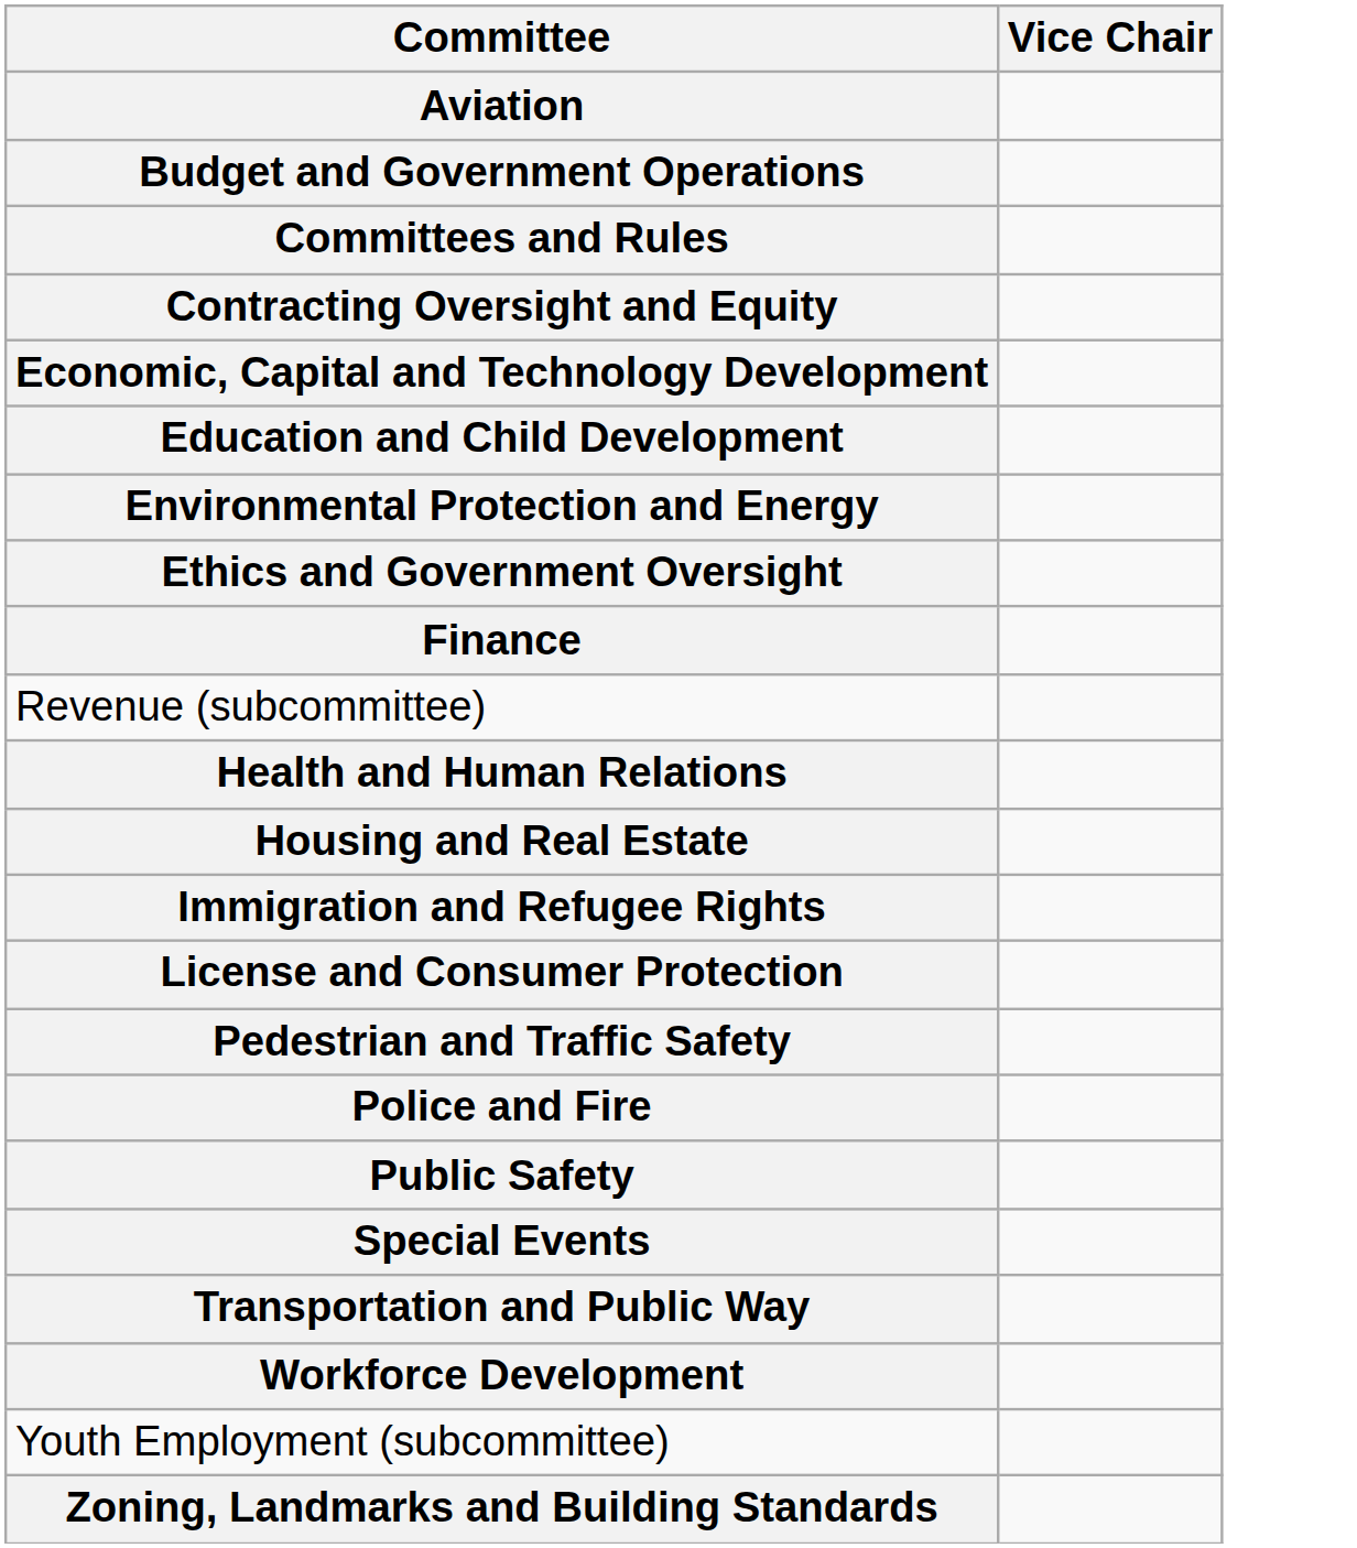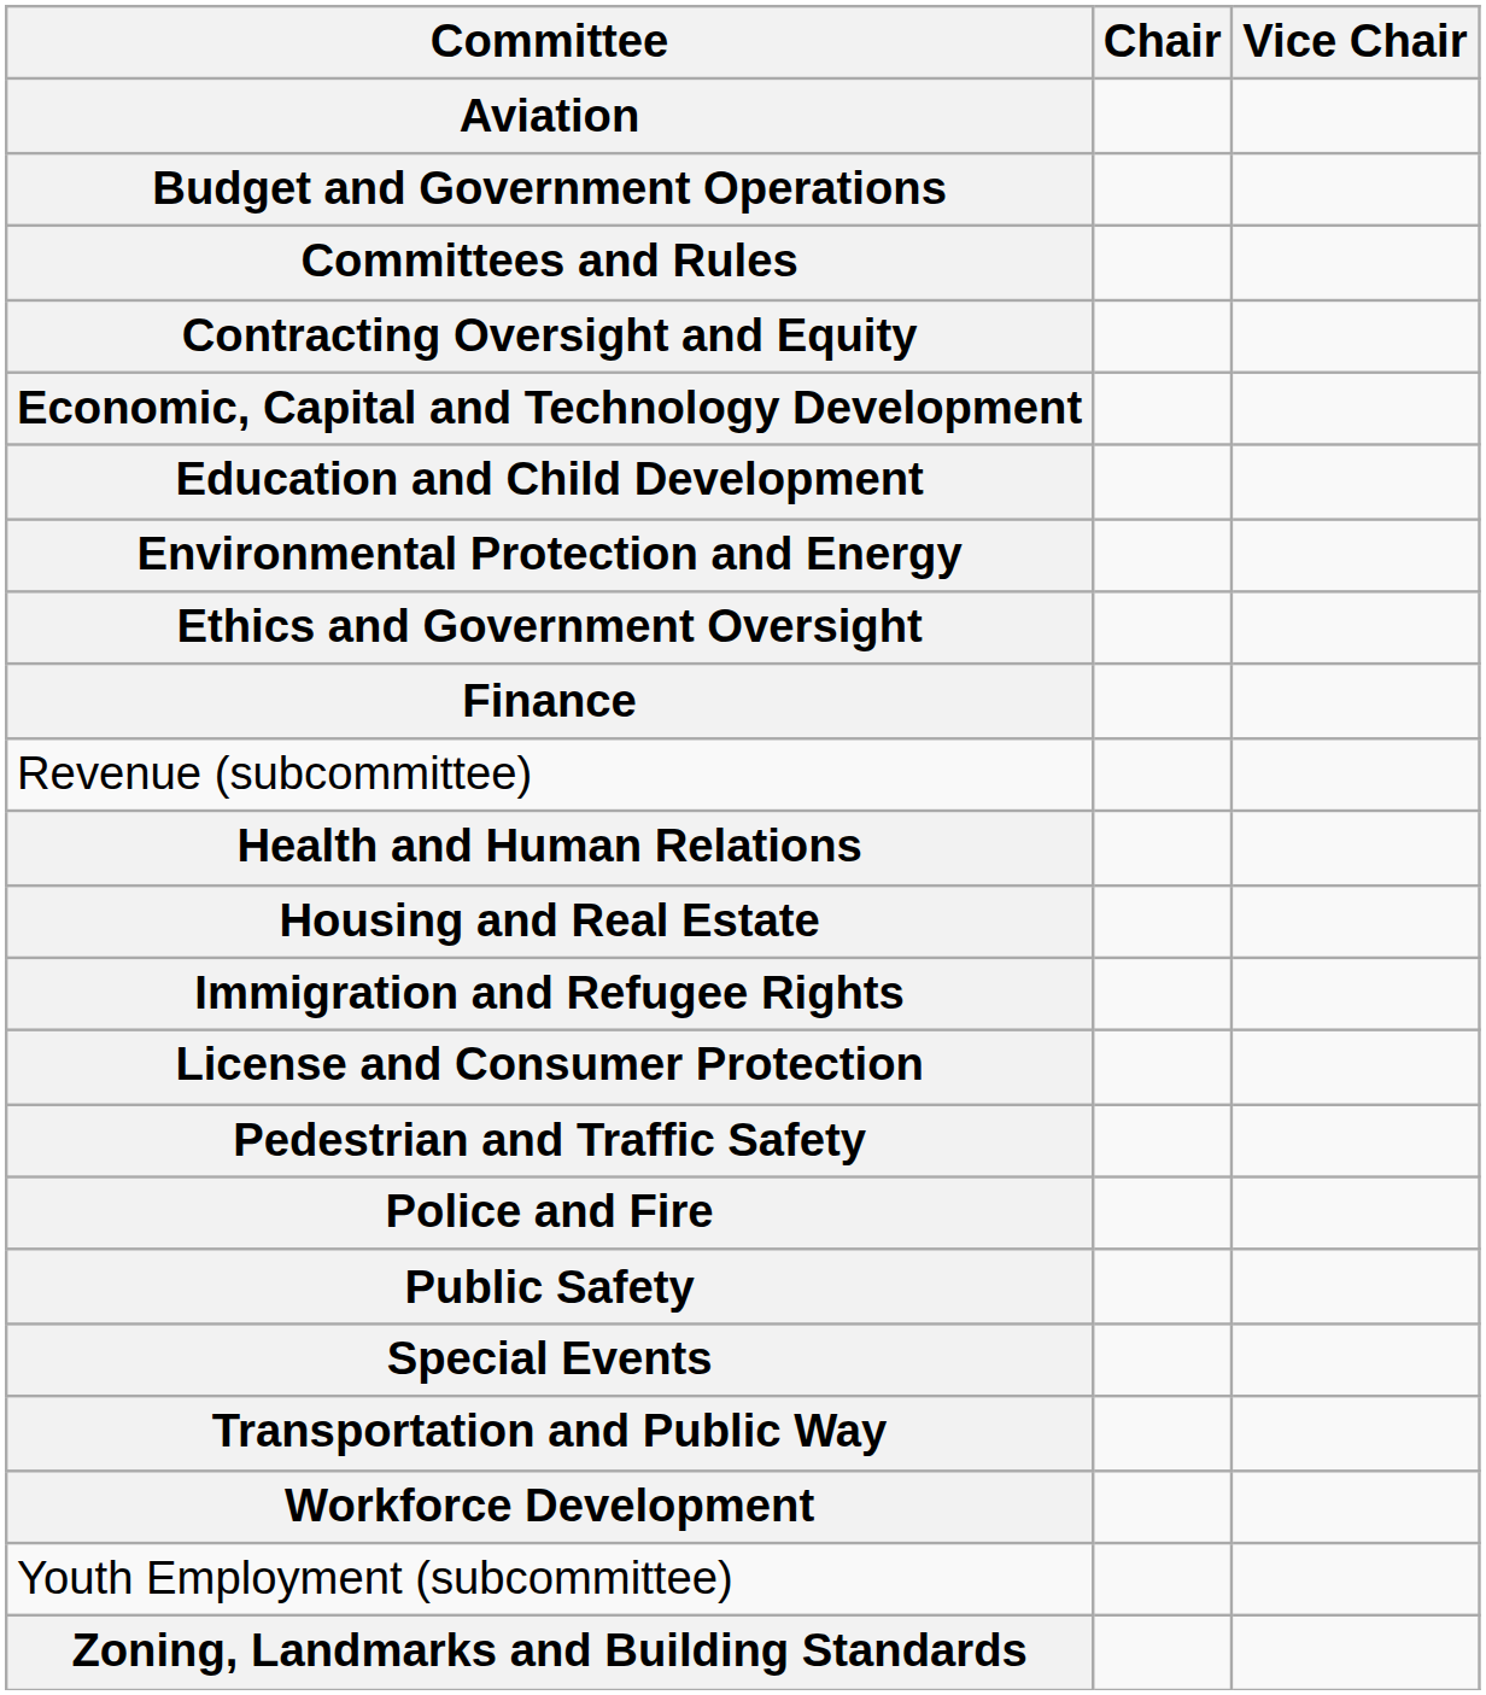+ column: Chair
